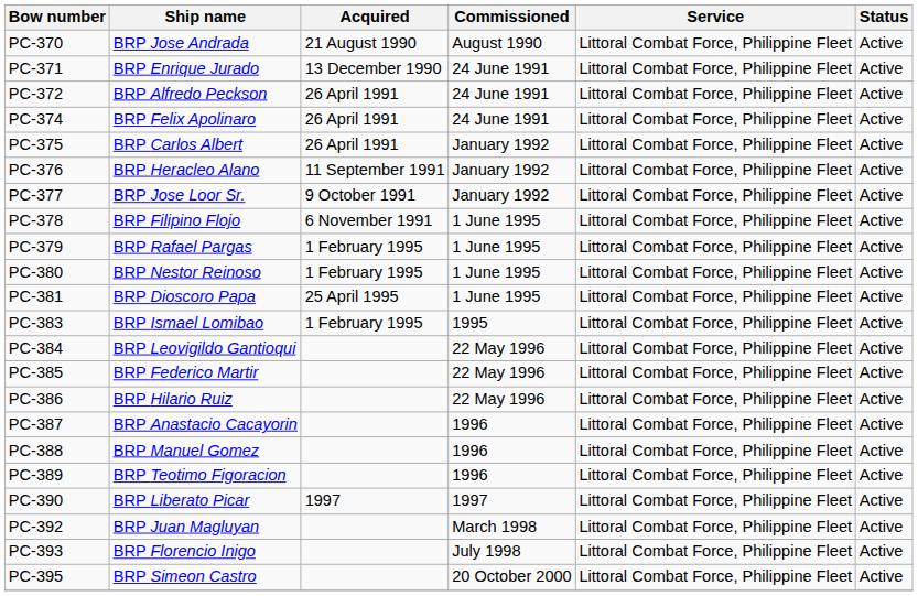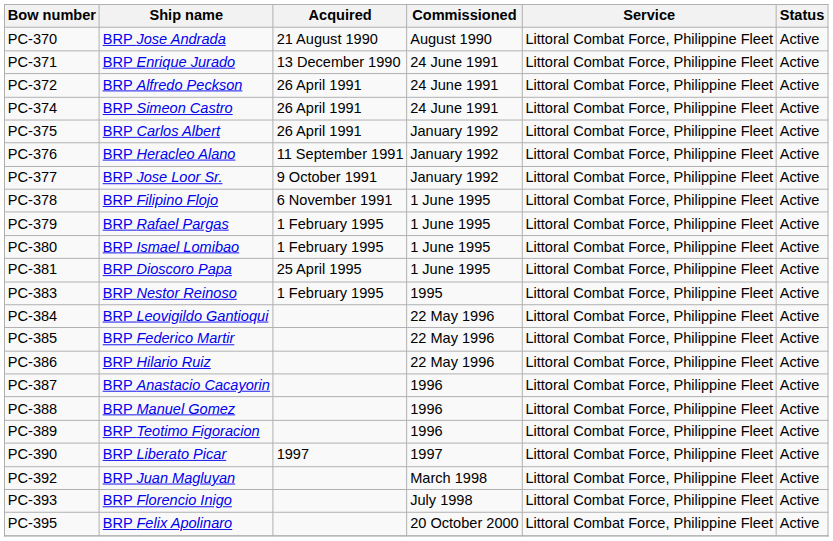PC-374 | Ship name: BRP Felix Apolinaro -> BRP Simeon Castro
PC-380 | Ship name: BRP Nestor Reinoso -> BRP Ismael Lomibao
PC-383 | Ship name: BRP Ismael Lomibao -> BRP Nestor Reinoso
PC-395 | Ship name: BRP Simeon Castro -> BRP Felix Apolinaro
